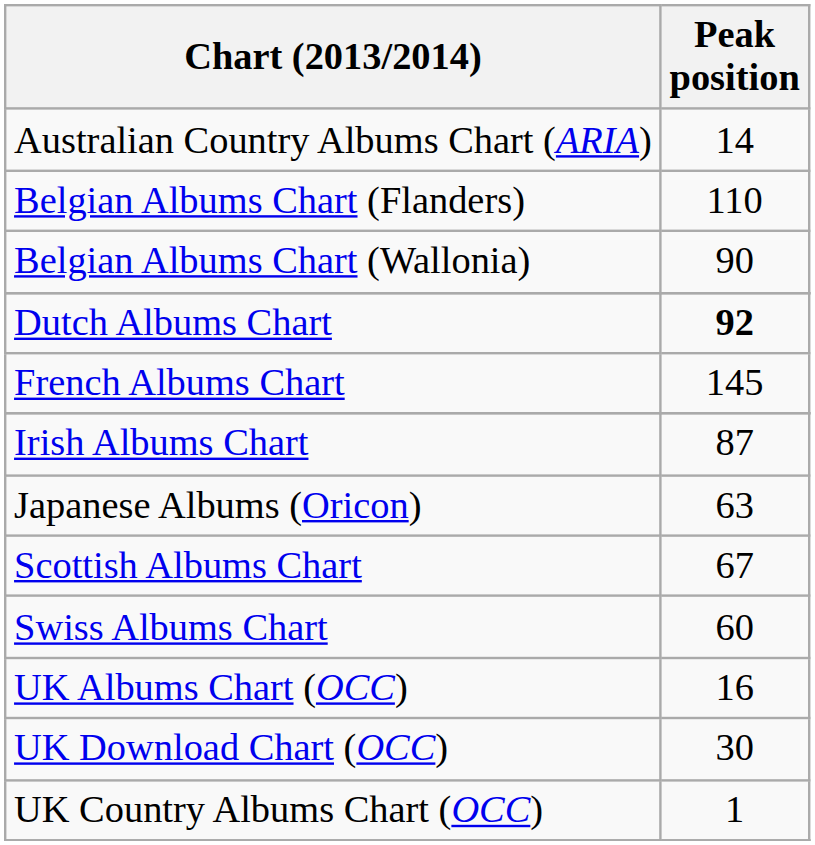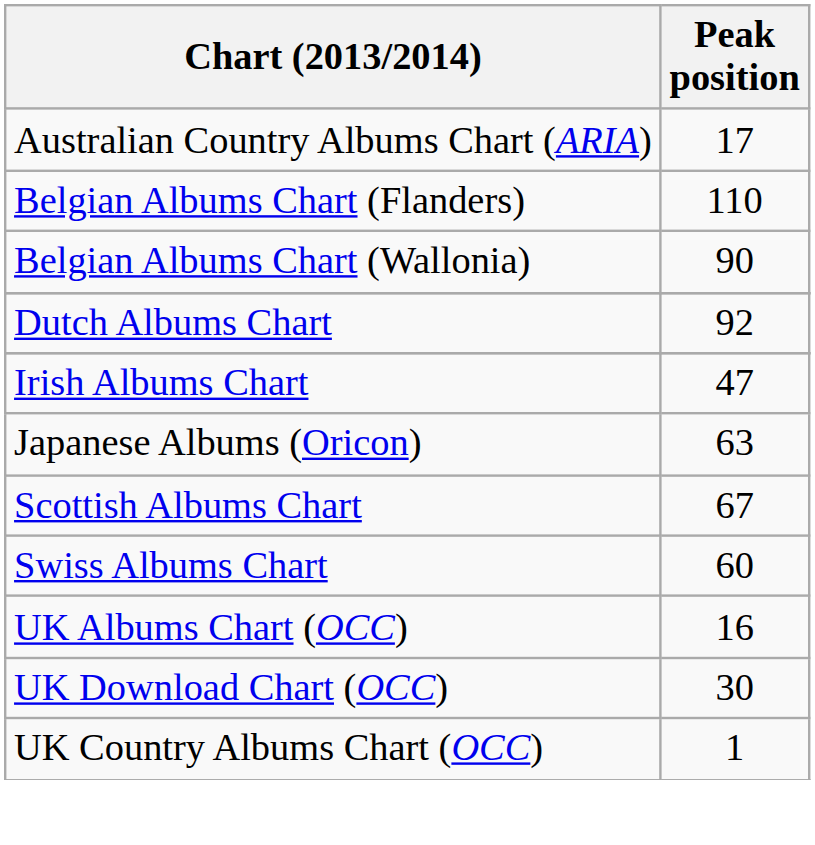Australian Country Albums Chart (ARIA) | Peak position: 14 -> 17
Dutch Albums Chart | Peak position: bold -> normal
- row: French Albums Chart | 145
Irish Albums Chart | Peak position: 87 -> 47
